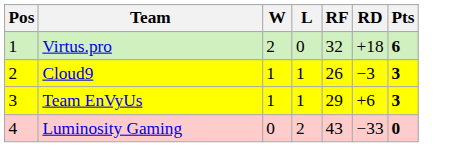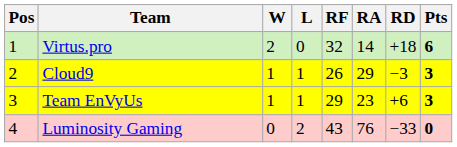+ column: RA | 14 | 29 | 23 | 76
